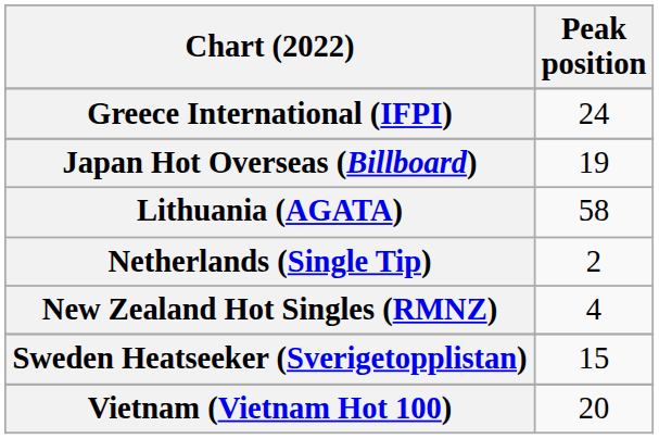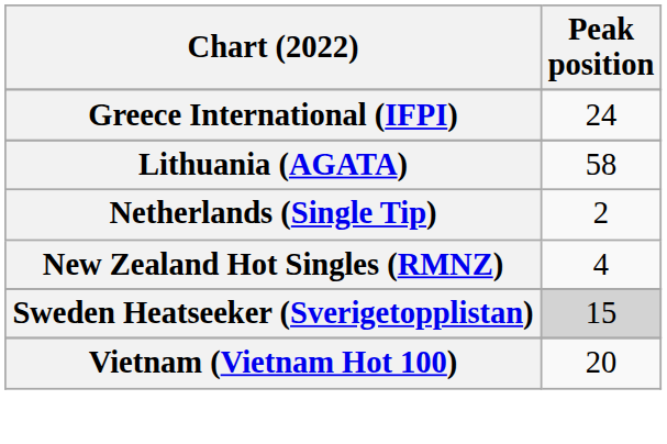- row: Japan Hot Overseas (Billboard) | 19
Sweden Heatseeker (Sverigetopplistan) | Peak position: no background -> lightgrey background
